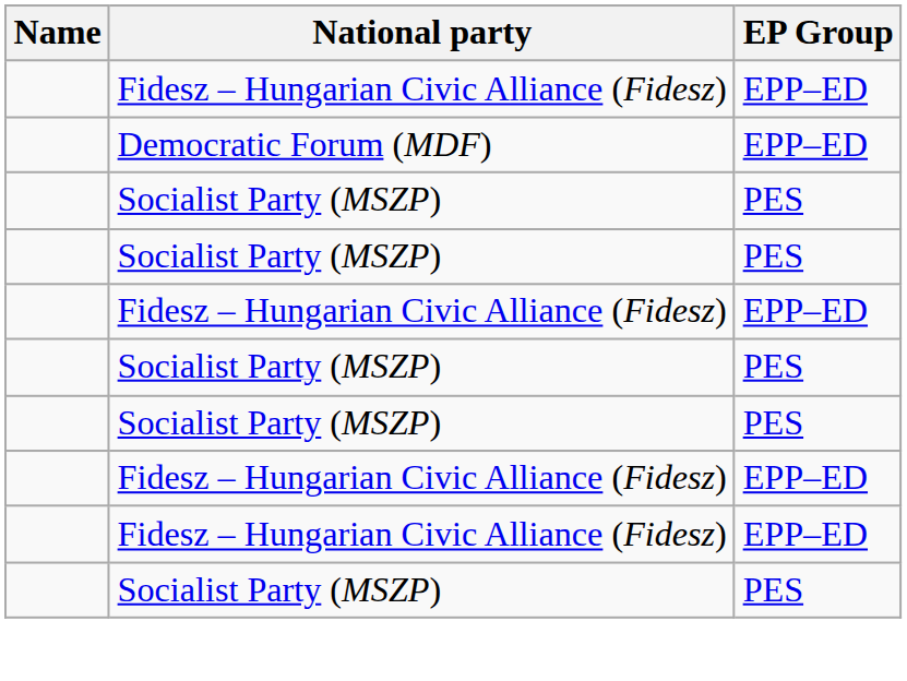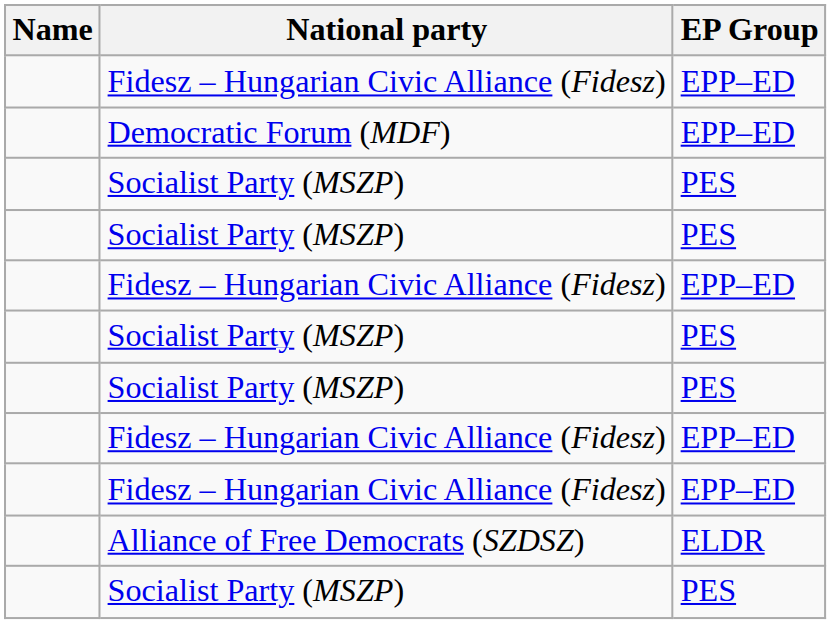+ row: Alliance of Free Democrats (SZDSZ) | ELDR
